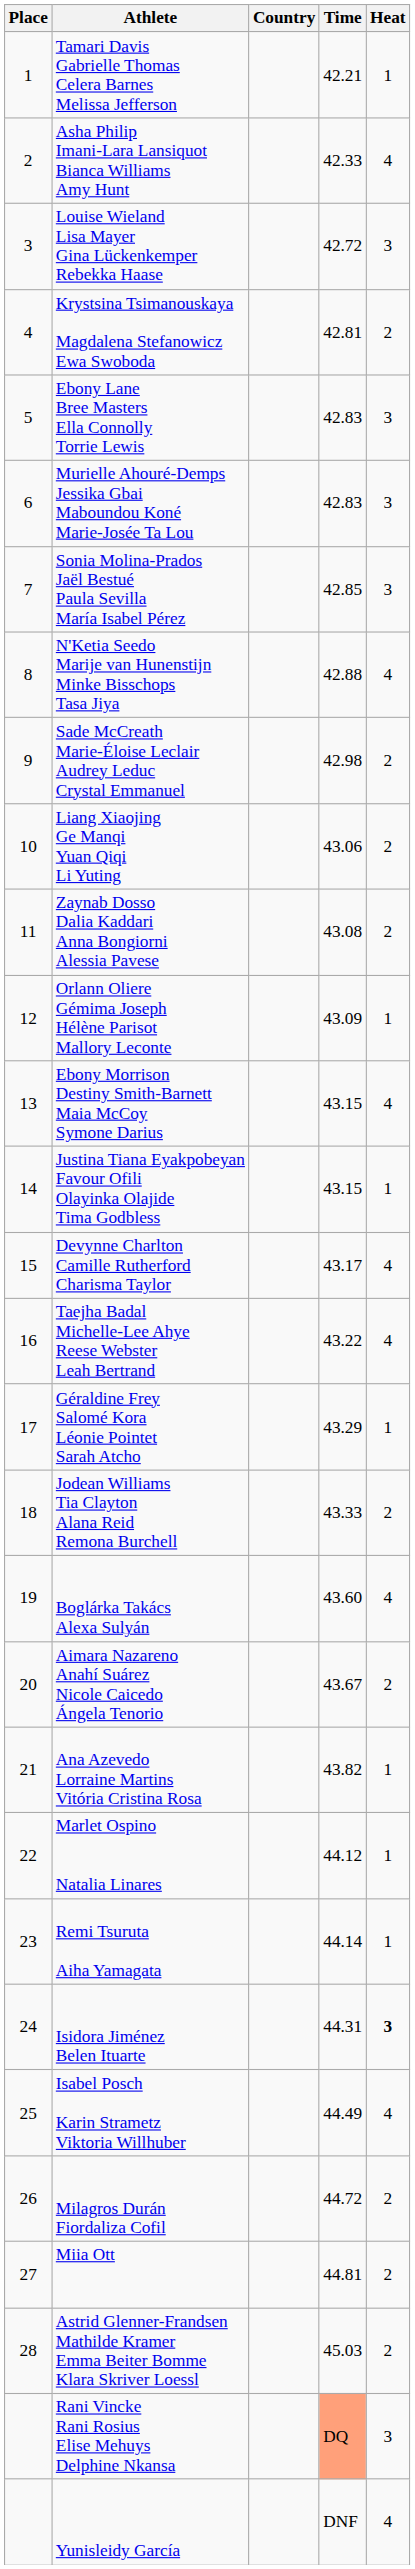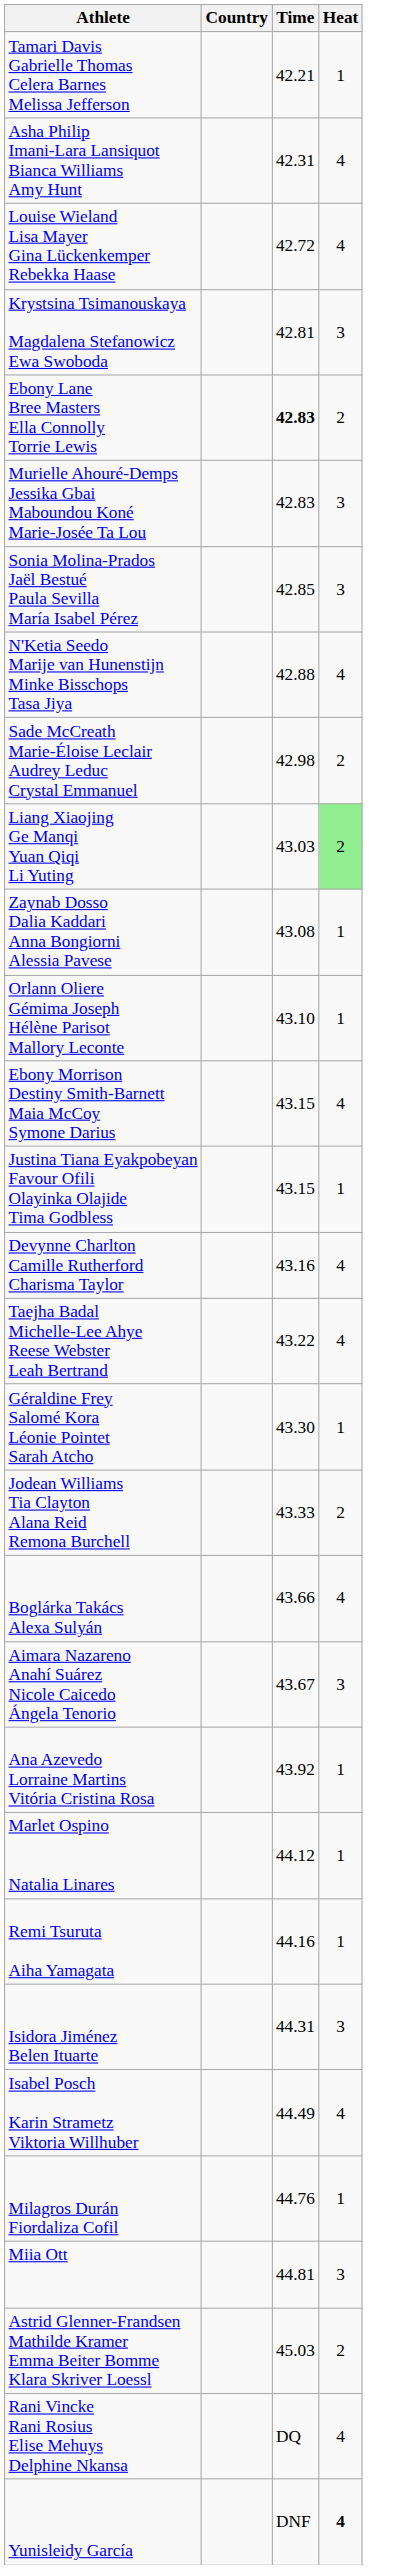- column: Place | 1 | 2 | 3 | 4 | 5 | 6 | 7 | 8 | 9 | 10 | 11 | 12 | 13 | 14 | 15 | 16 | 17 | 18 | 19 | 20 | 21 | 22 | 23 | 24 | 25 | 26 | 27 | 28
Asha Philip Imani-Lara Lansiquot Bianca Williams Amy Hunt | Time: 42.33 -> 42.31
Louise Wieland Lisa Mayer Gina Lückenkemper Rebekka Haase | Heat: 3 -> 4
Krystsina Tsimanouskaya Magdalena Stefanowicz Ewa Swoboda | Heat: 2 -> 3
Ebony Lane Bree Masters Ella Connolly Torrie Lewis | Time: normal -> bold
Ebony Lane Bree Masters Ella Connolly Torrie Lewis | Heat: 3 -> 2
Liang Xiaojing Ge Manqi Yuan Qiqi Li Yuting | Time: 43.06 -> 43.03
Liang Xiaojing Ge Manqi Yuan Qiqi Li Yuting | Heat: no background -> lightgreen background
Zaynab Dosso Dalia Kaddari Anna Bongiorni Alessia Pavese | Heat: 2 -> 1
Orlann Oliere Gémima Joseph Hélène Parisot Mallory Leconte | Time: 43.09 -> 43.10
Devynne Charlton Camille Rutherford Charisma Taylor | Time: 43.17 -> 43.16
Géraldine Frey Salomé Kora Léonie Pointet Sarah Atcho | Time: 43.29 -> 43.30
Boglárka Takács Alexa Sulyán | Time: 43.60 -> 43.66
Aimara Nazareno Anahí Suárez Nicole Caicedo Ángela Tenorio | Heat: 2 -> 3
Ana Azevedo Lorraine Martins Vitória Cristina Rosa | Time: 43.82 -> 43.92
Remi Tsuruta Aiha Yamagata | Time: 44.14 -> 44.16
Isidora Jiménez Belen Ituarte | Heat: bold -> normal
Milagros Durán Fiordaliza Cofil | Time: 44.72 -> 44.76
Milagros Durán Fiordaliza Cofil | Heat: 2 -> 1
Miia Ott | Heat: 2 -> 3
Rani Vincke Rani Rosius Elise Mehuys Delphine Nkansa | Time: lightsalmon background -> no background
Rani Vincke Rani Rosius Elise Mehuys Delphine Nkansa | Heat: 3 -> 4
Yunisleidy García | Heat: normal -> bold
